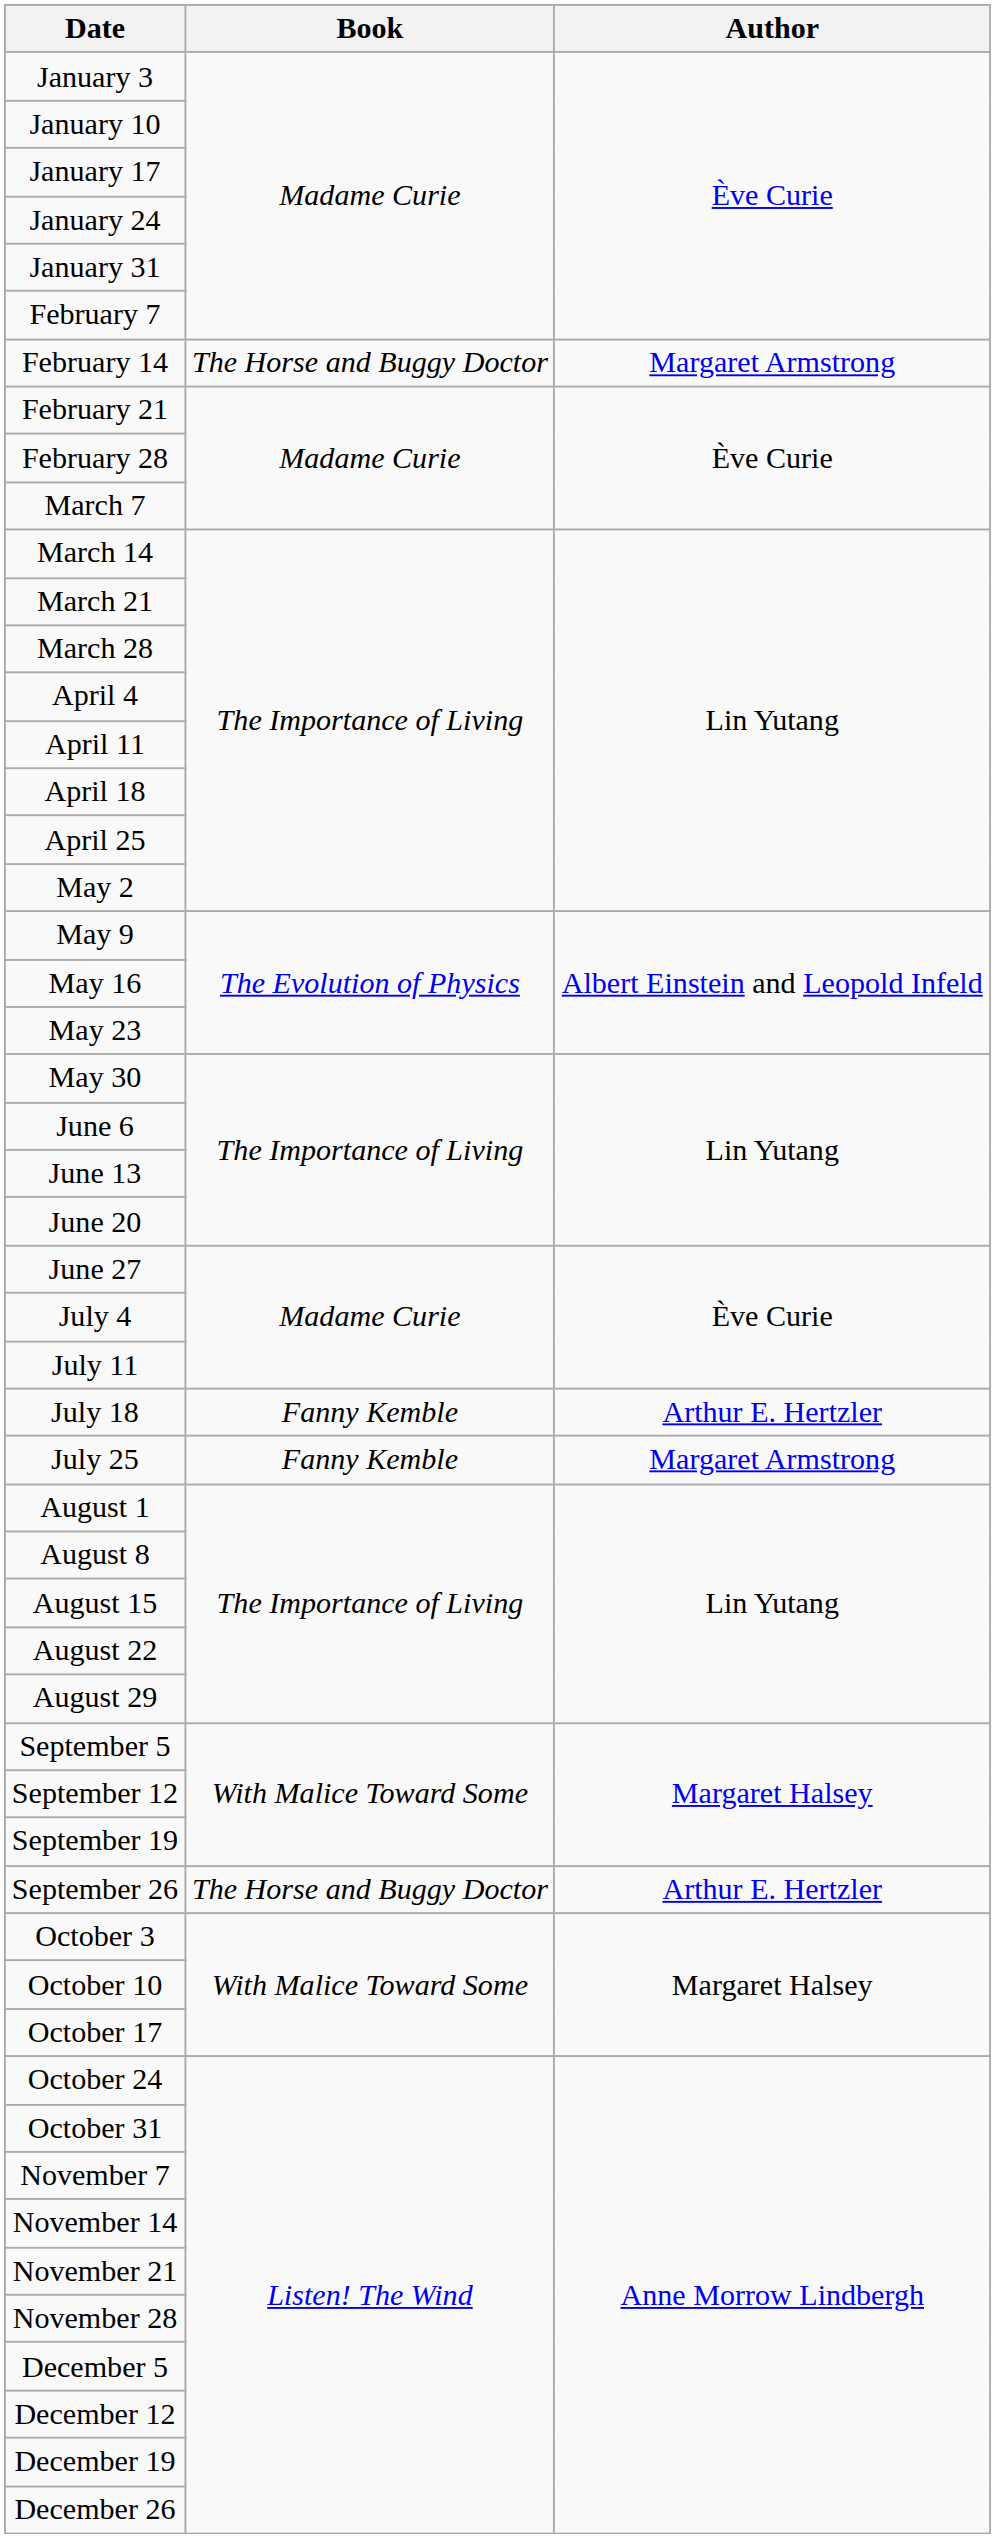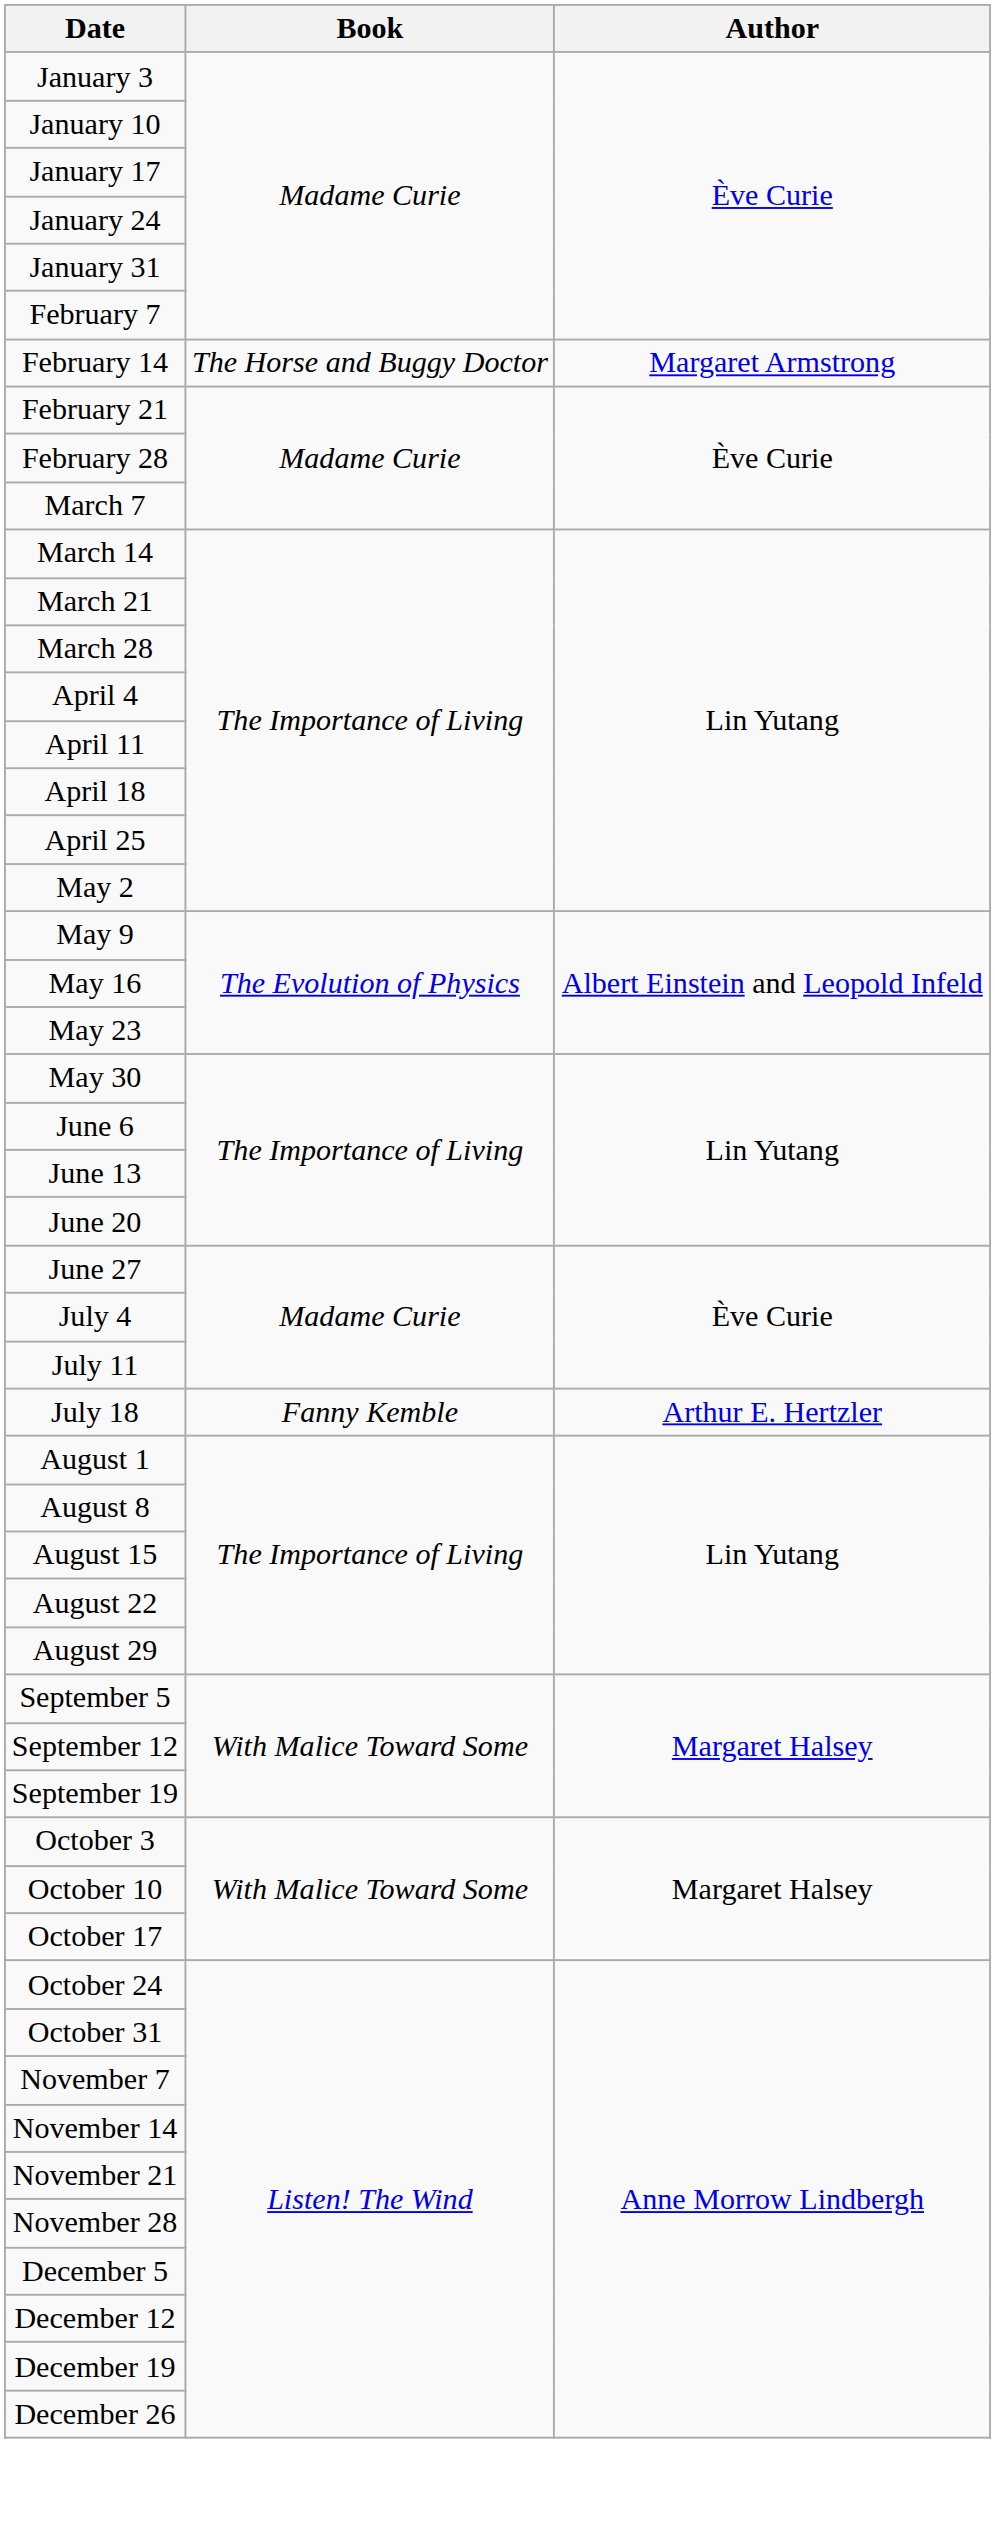- row: July 25 | Fanny Kemble | Margaret Armstrong
- row: September 26 | The Horse and Buggy Doctor | Arthur E. Hertzler
